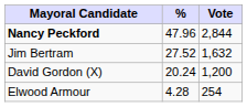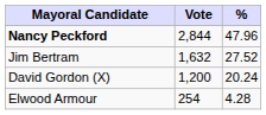columns swapped: Vote <-> %
